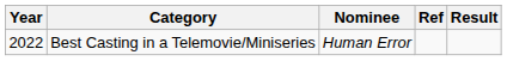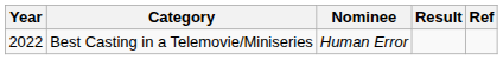columns swapped: Result <-> Ref
